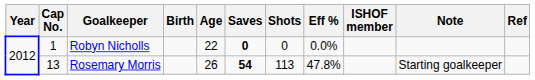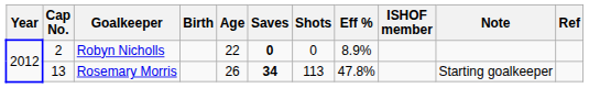Robyn Nicholls | Cap No.: 1 -> 2
Robyn Nicholls | Eff %: 0.0% -> 8.9%
Rosemary Morris | Saves: 54 -> 34
